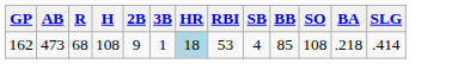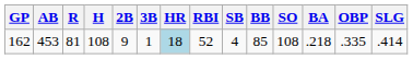+ column: OBP | .335
162 | AB: 473 -> 453
162 | R: 68 -> 81
162 | RBI: 53 -> 52
